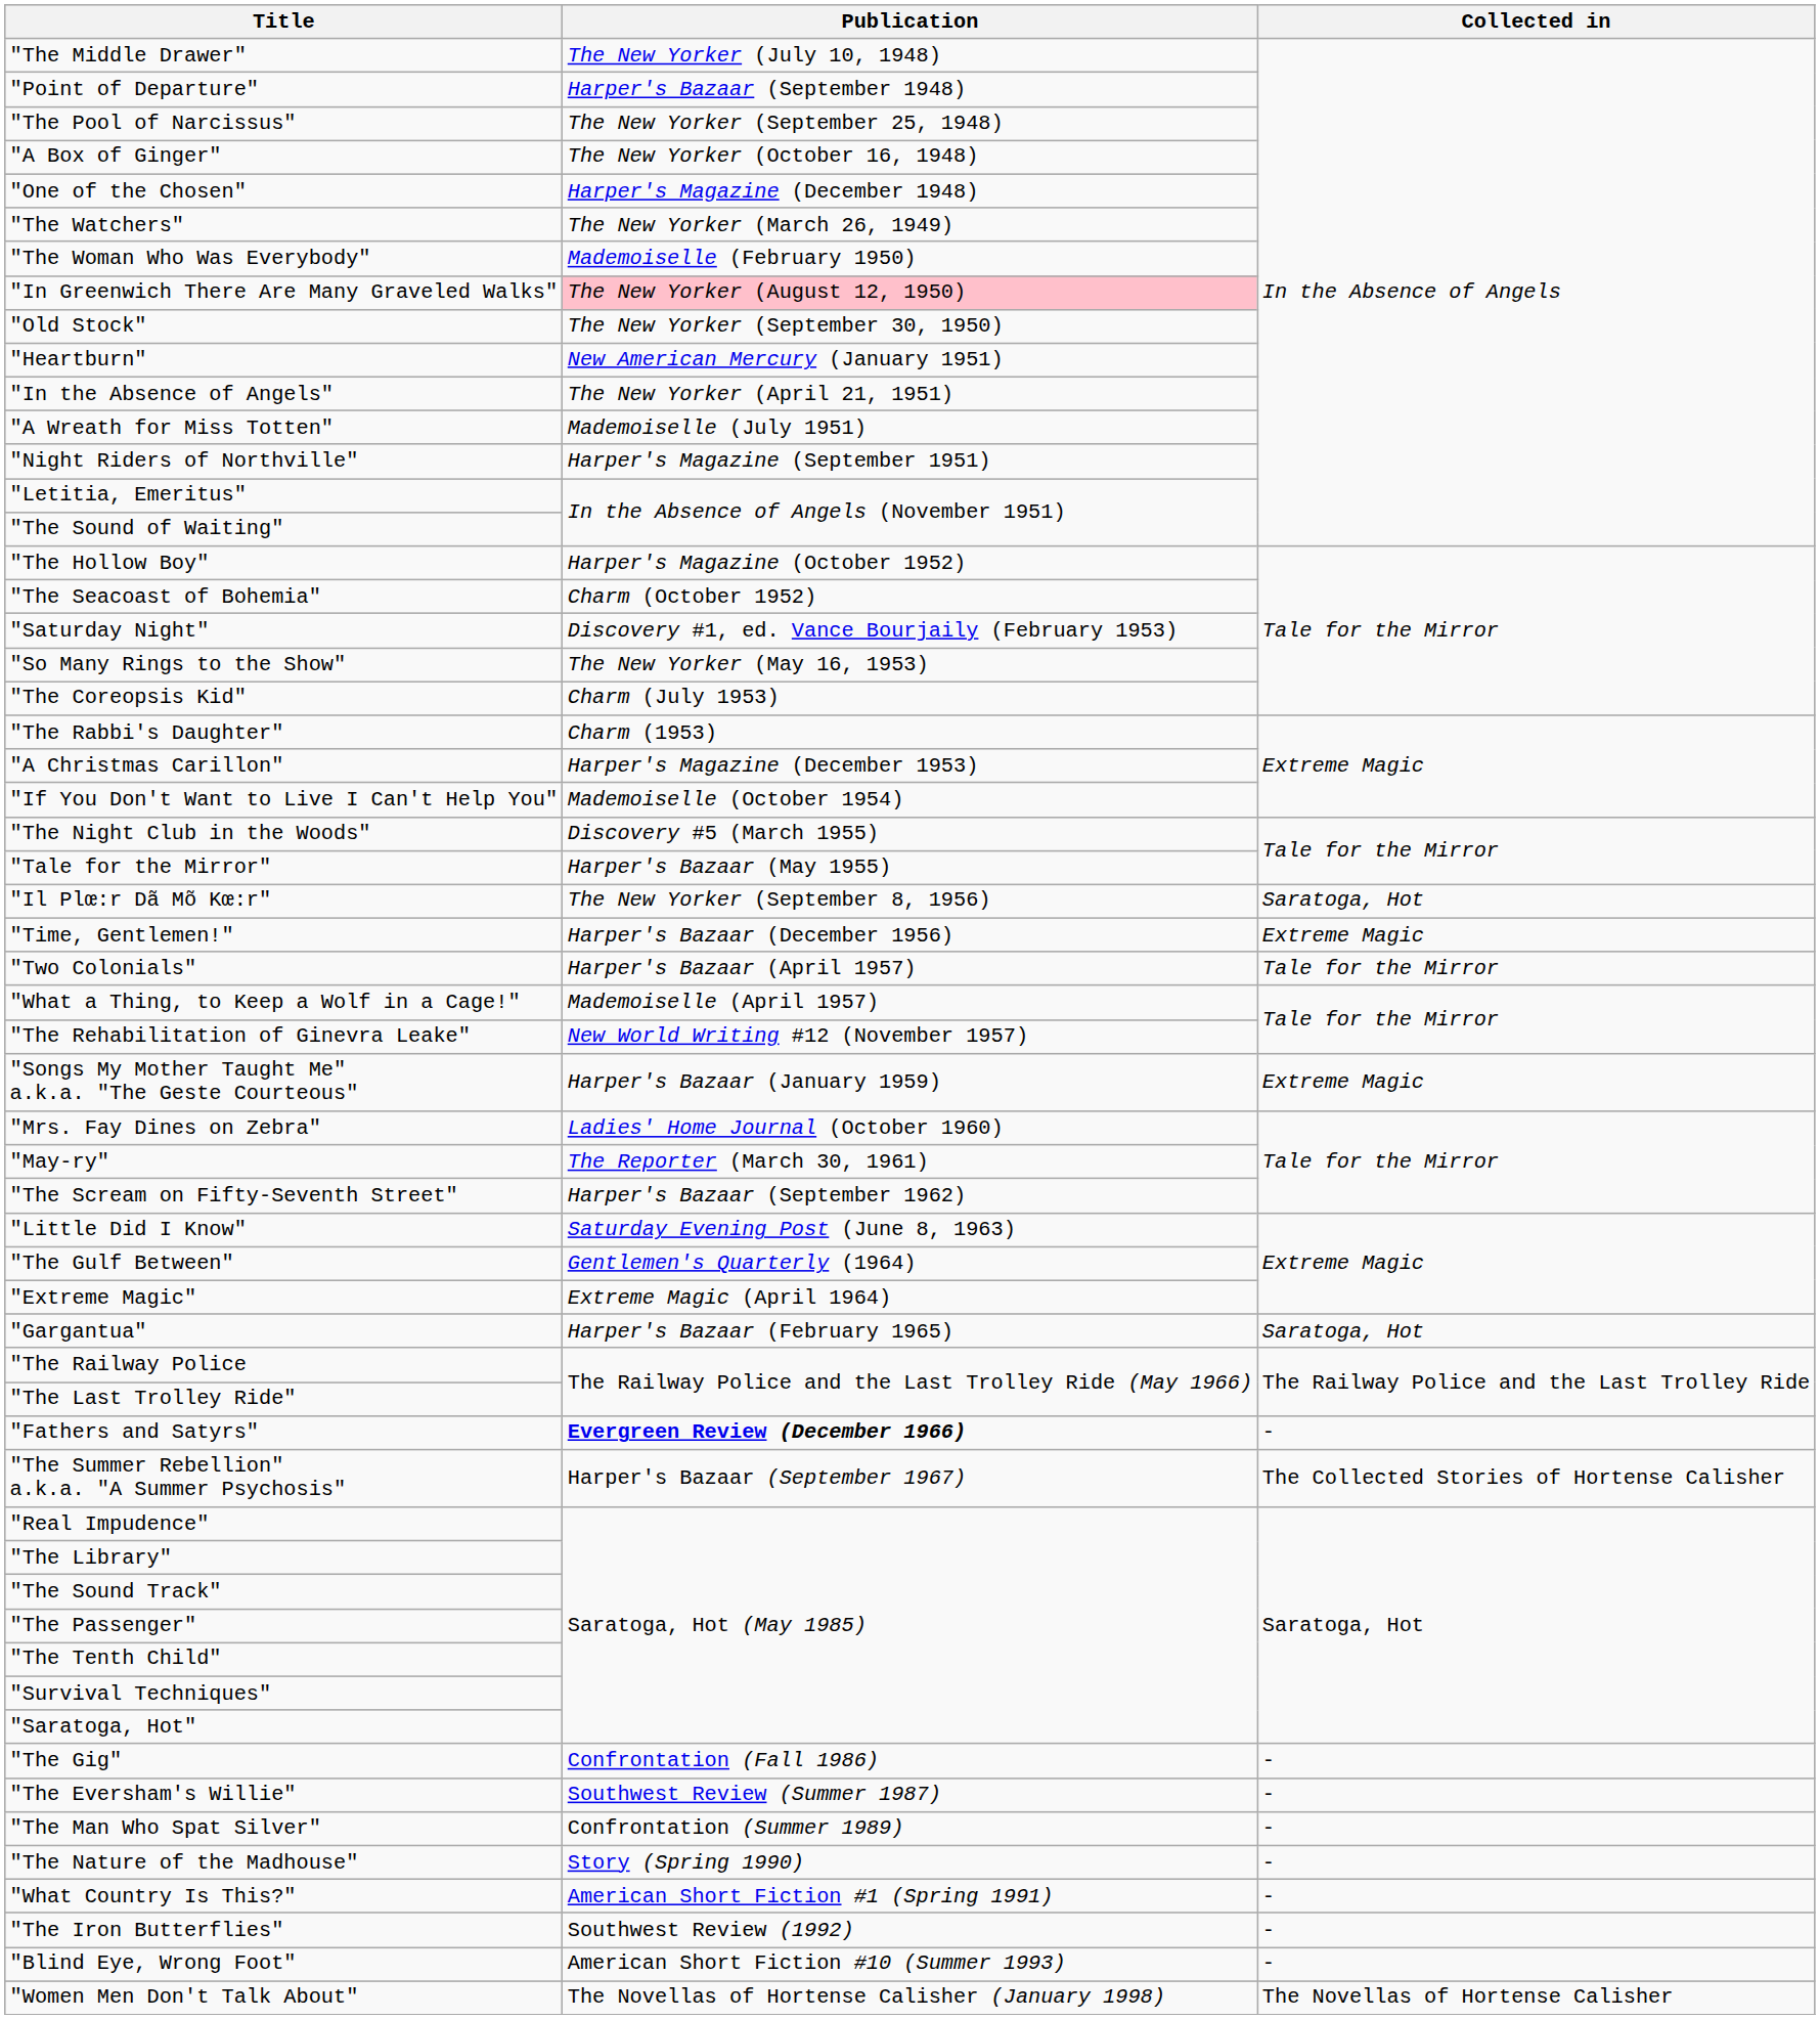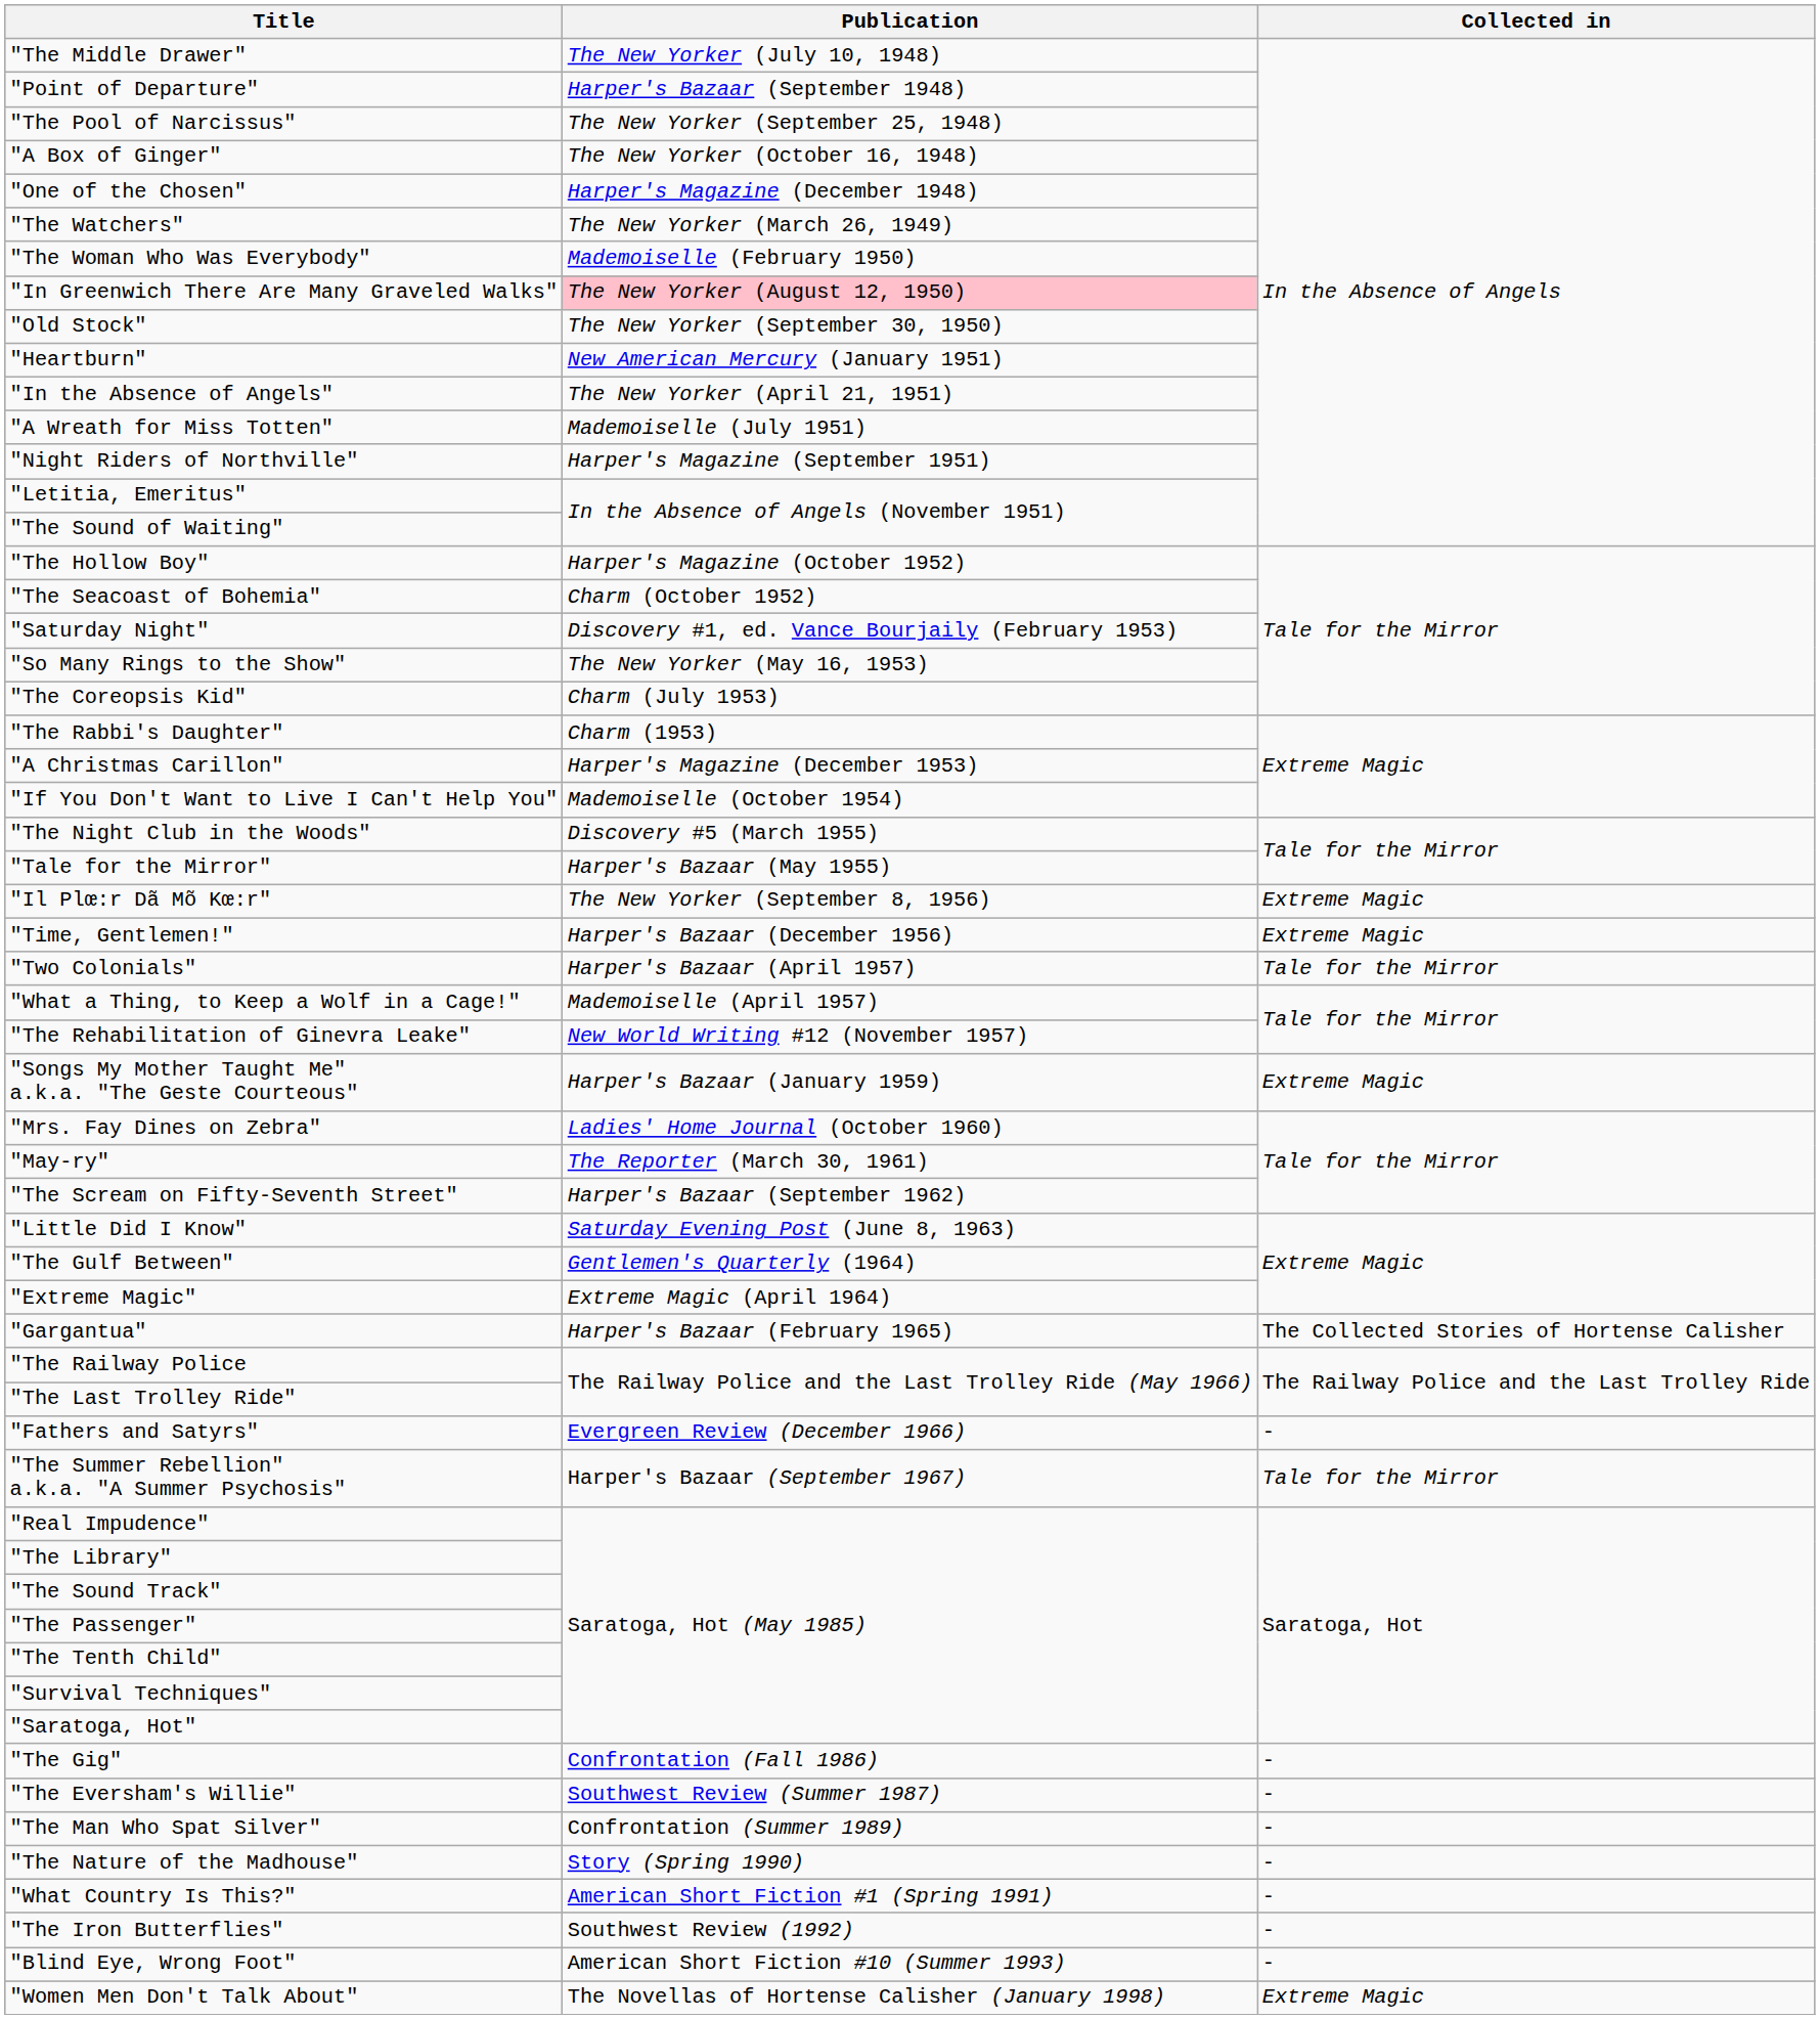"Il Plœ:r Dã Mõ Kœ:r" | Collected in: Saratoga, Hot -> Extreme Magic
"Gargantua" | Collected in: Saratoga, Hot -> The Collected Stories of Hortense Calisher
"Fathers and Satyrs" | Publication: bold -> normal
"The Summer Rebellion" a.k.a. "A Summer Psychosis" | Collected in: The Collected Stories of Hortense Calisher -> Tale for the Mirror
"Women Men Don't Talk About" | Collected in: The Novellas of Hortense Calisher -> Extreme Magic
